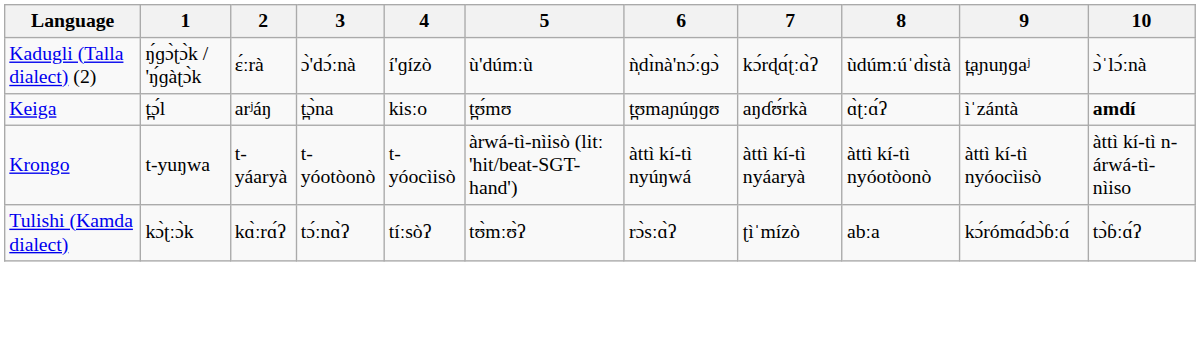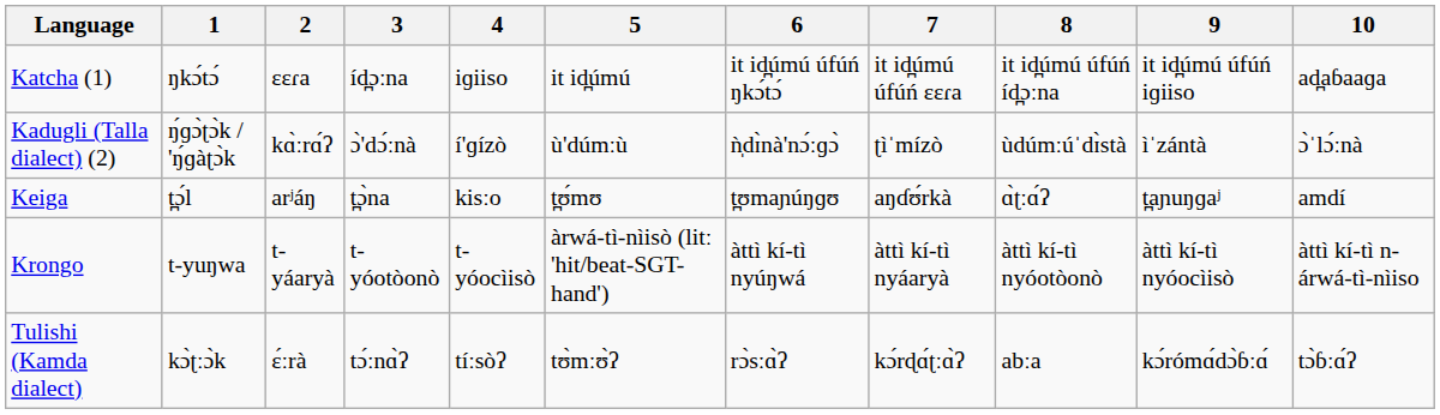+ row: Katcha (1) | ŋkɔ́tɔ́ | ɛɛɾa | íd̪ɔːna | iɡiiso | it id̪úmú | it id̪úmú úfúń ŋkɔ́tɔ́ | it id̪úmú úfúń ɛɛɾa | it id̪úmú úfúń íd̪ɔːna | it id̪úmú úfúń iɡiiso | ad̪aɓaaɡa
Kadugli (Talla dialect) (2) | 2: ɛ́ːrà -> kɑ̀ːrɑ́ʔ
Kadugli (Talla dialect) (2) | 7: kɔ́rɖɑ́ʈːɑ̀ʔ -> ʈìˈmízò
Kadugli (Talla dialect) (2) | 9: t̪aɲuŋɡaʲ -> ìˈzántà
Keiga | 9: ìˈzántà -> t̪aɲuŋɡaʲ
Keiga | 10: bold -> normal
Tulishi (Kamda dialect) | 2: kɑ̀ːrɑ́ʔ -> ɛ́ːrà
Tulishi (Kamda dialect) | 7: ʈìˈmízò -> kɔ́rɖɑ́ʈːɑ̀ʔ
